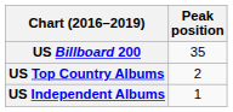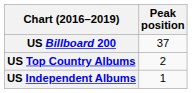US Billboard 200 | Peak position: 35 -> 37
